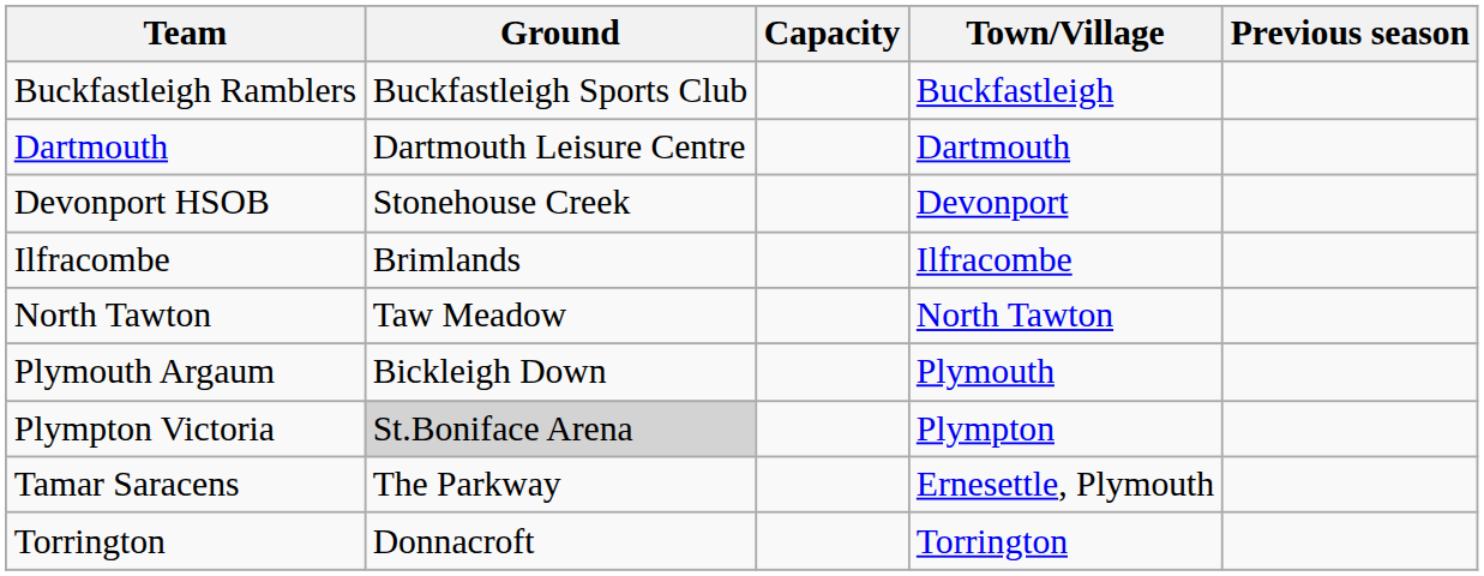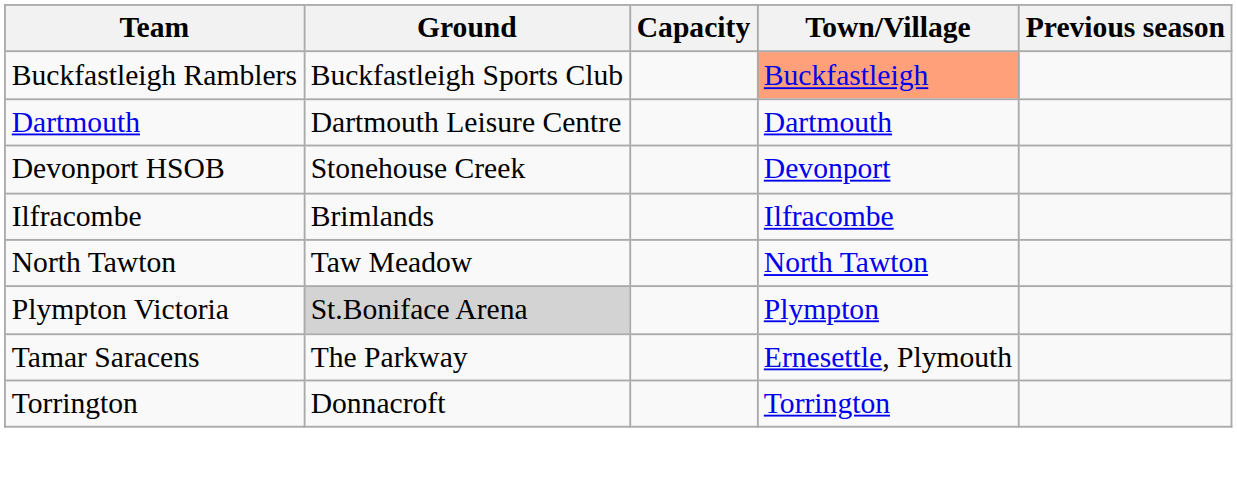Buckfastleigh Ramblers | Town/Village: no background -> lightsalmon background
- row: Plymouth Argaum | Bickleigh Down | Plymouth
